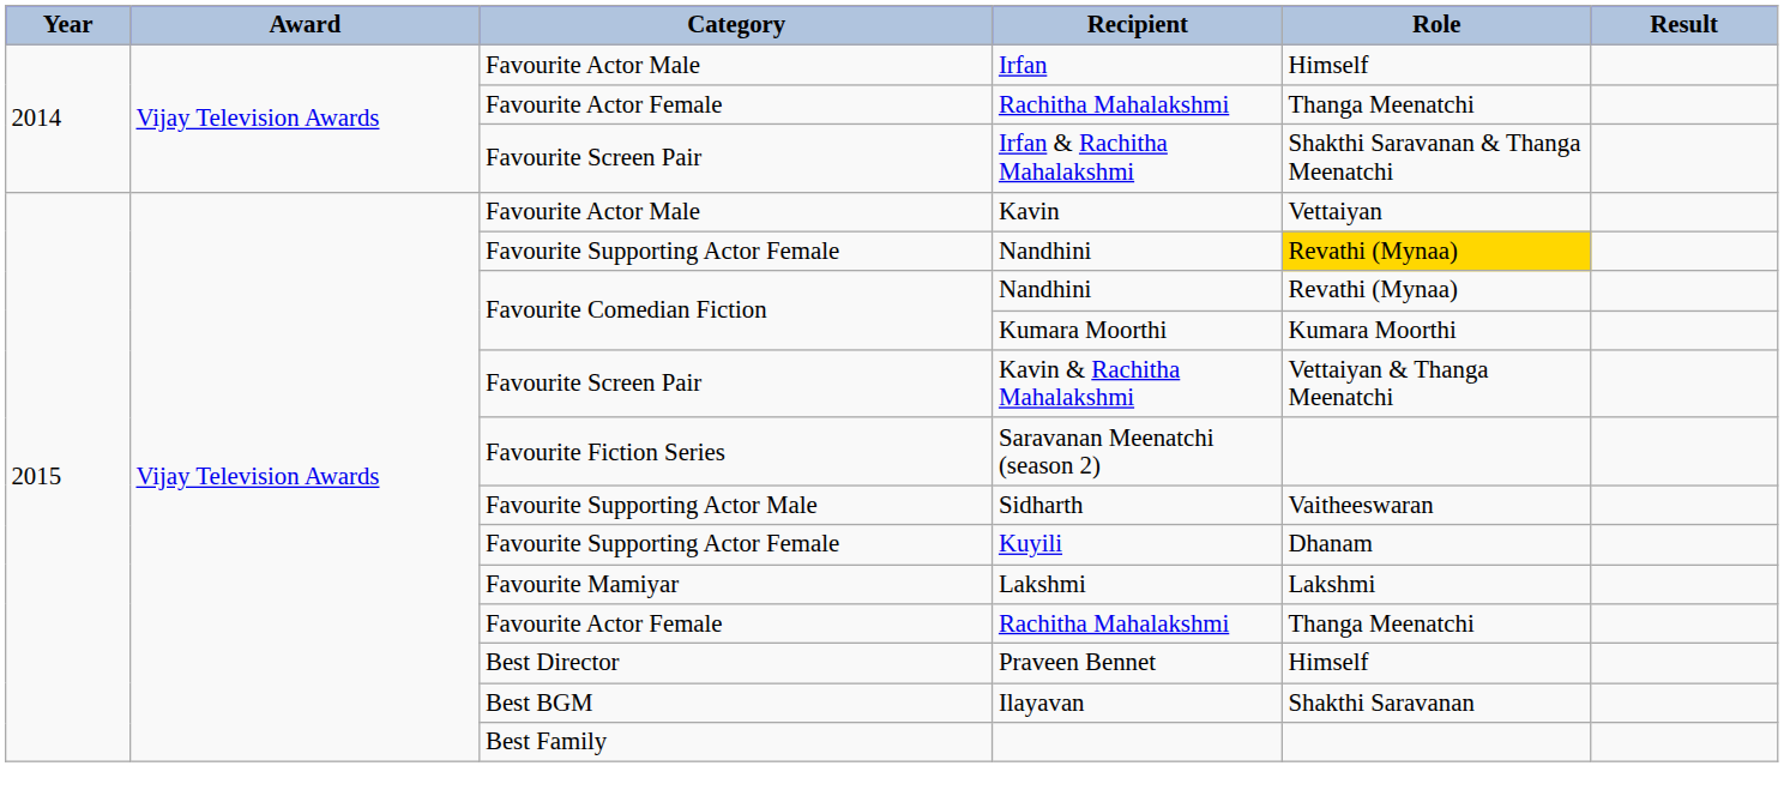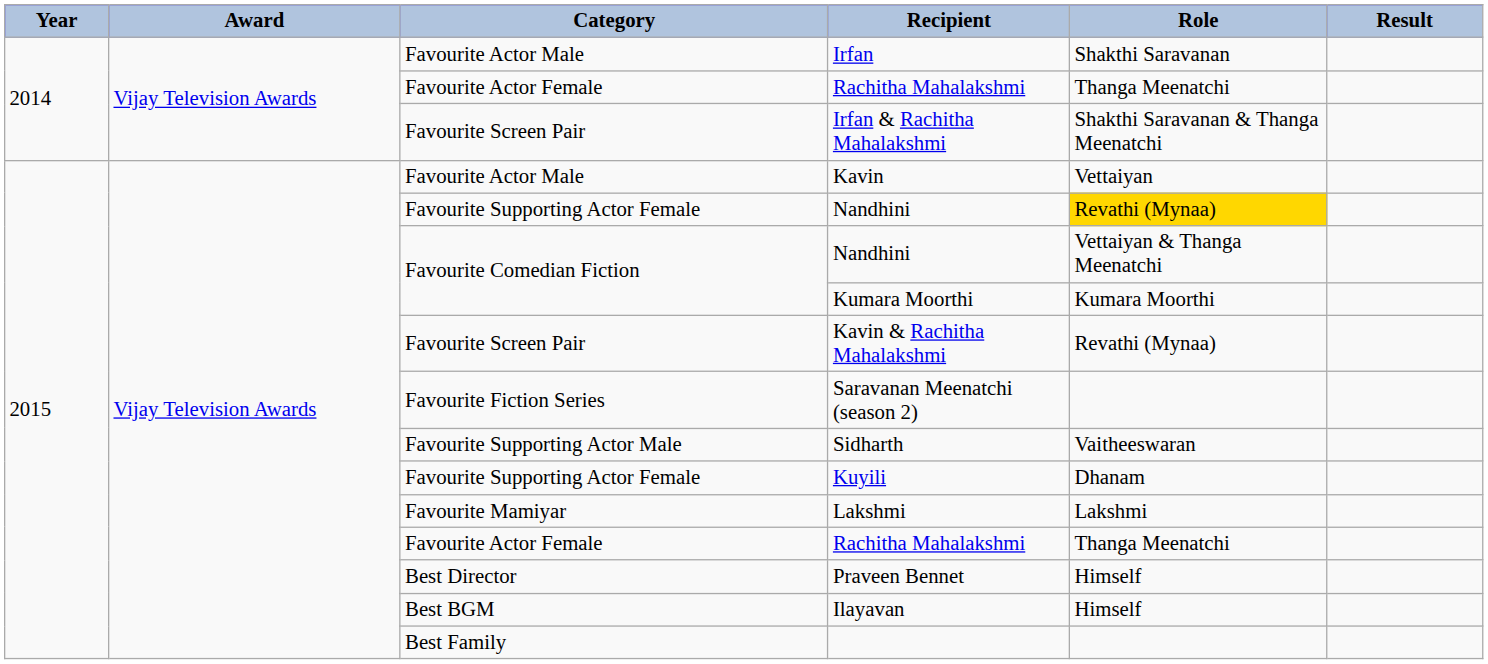Irfan | Role: Himself -> Shakthi Saravanan
Favourite Comedian Fiction / Nandhini | Role: Revathi (Mynaa) -> Vettaiyan & Thanga Meenatchi
Kavin & Rachitha Mahalakshmi | Role: Vettaiyan & Thanga Meenatchi -> Revathi (Mynaa)
Ilayavan | Role: Shakthi Saravanan -> Himself
